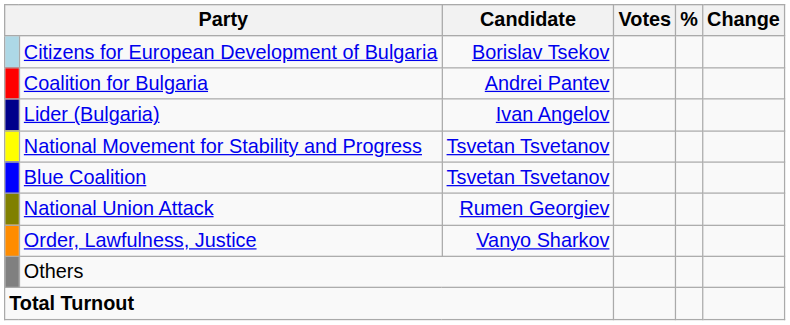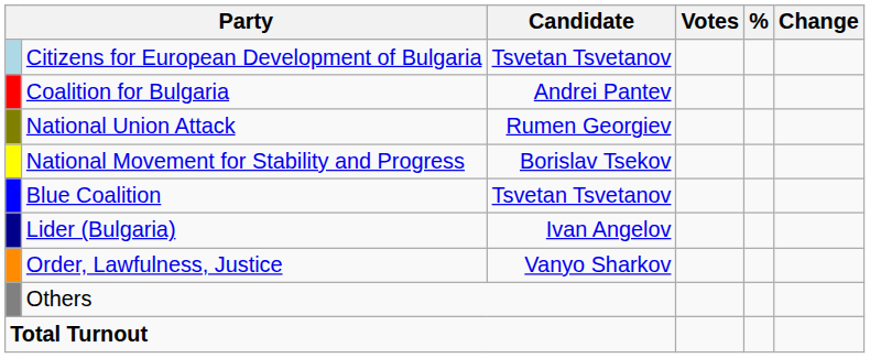Citizens for European Development of Bulgaria | Candidate: Borislav Tsekov -> Tsvetan Tsvetanov
rows swapped: National Union Attack <-> Lider (Bulgaria)
National Movement for Stability and Progress | Candidate: Tsvetan Tsvetanov -> Borislav Tsekov
